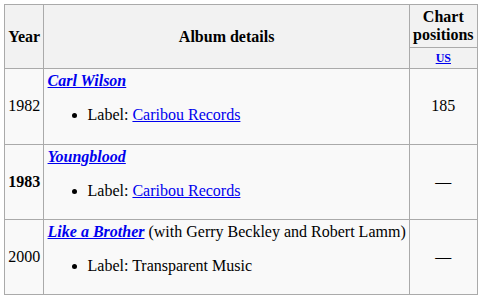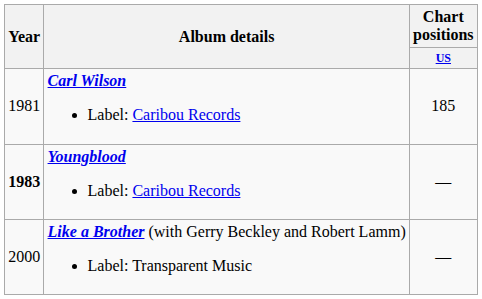Carl Wilson Label: Caribou Records | Year: 1982 -> 1981
